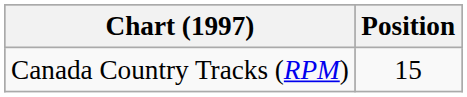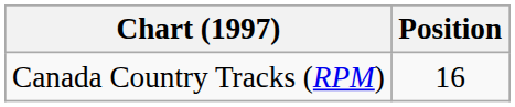Canada Country Tracks (RPM) | Position: 15 -> 16
